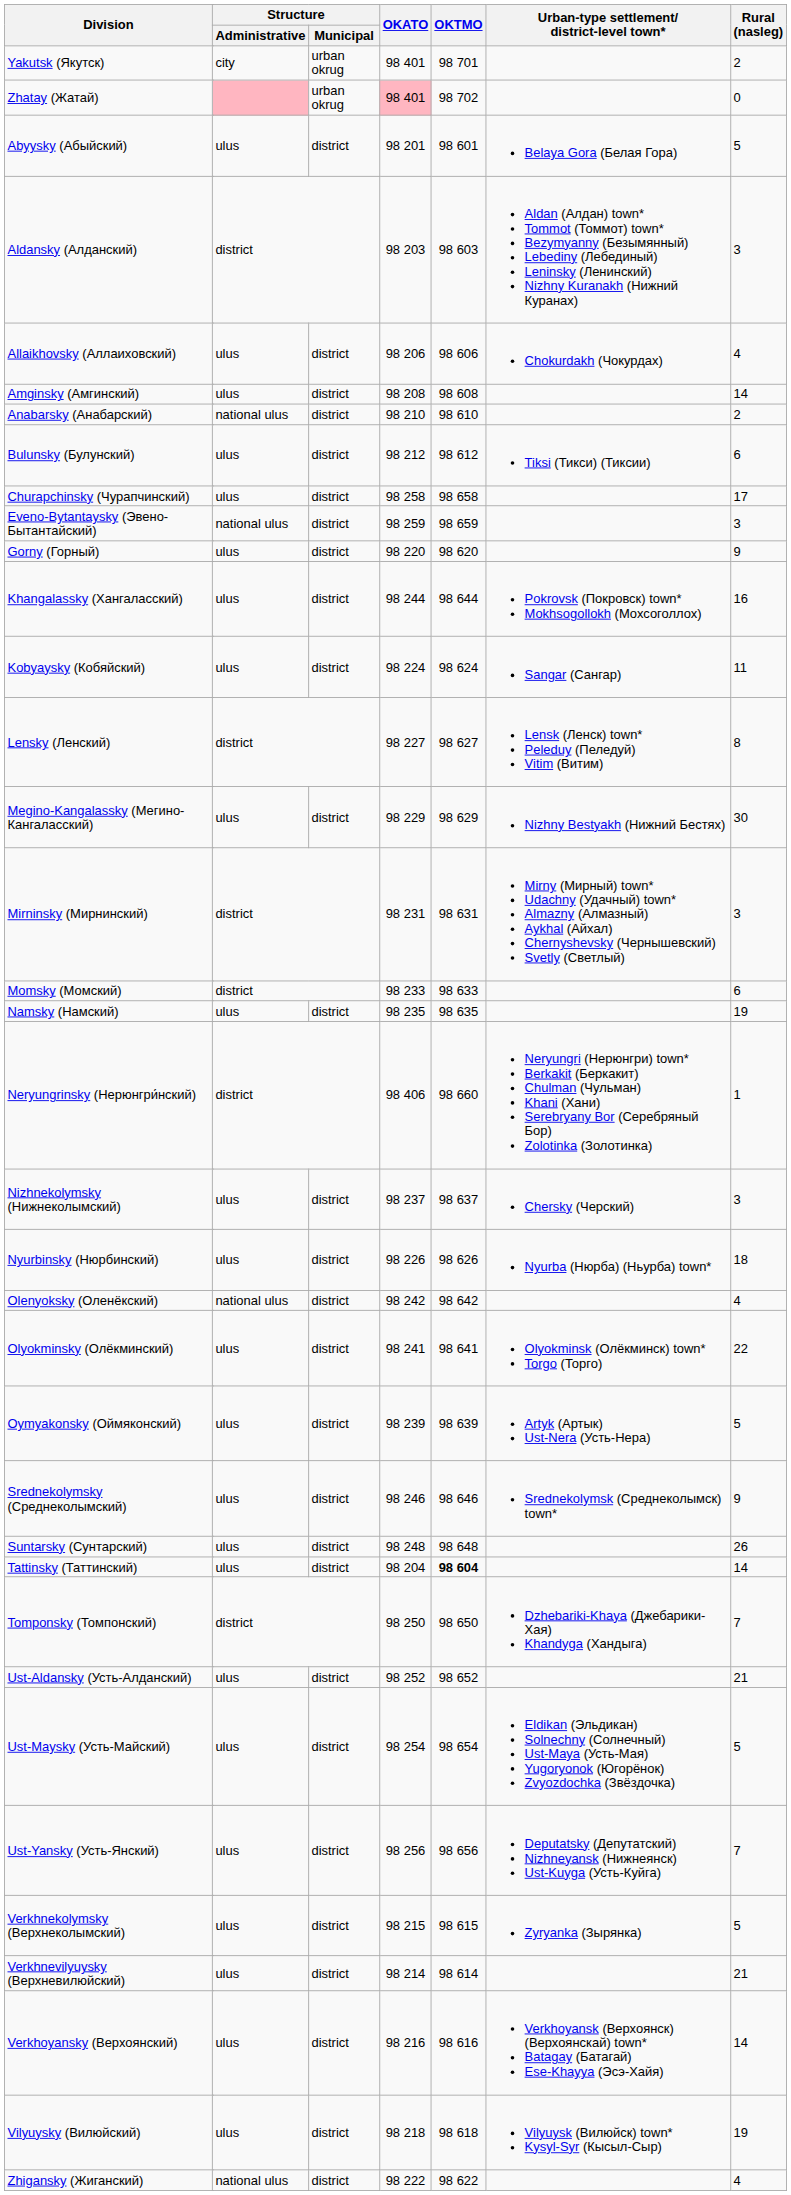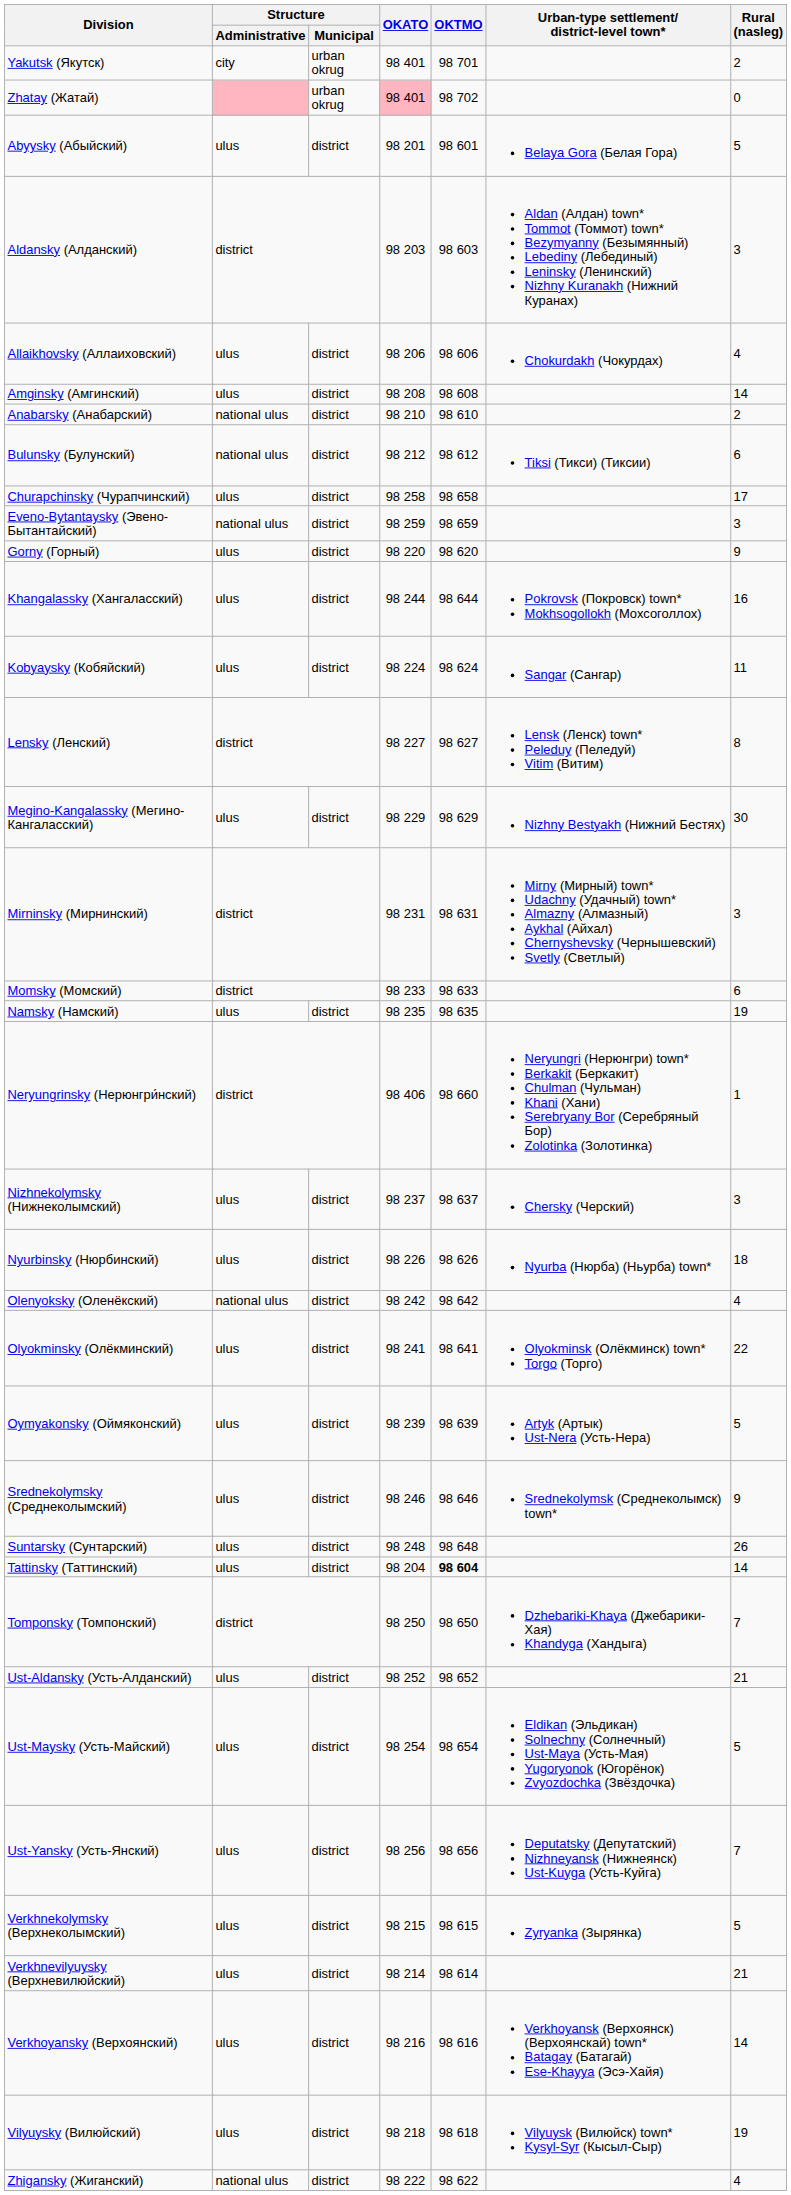Bulunsky (Булунский) | Structure / Administrative: ulus -> national ulus
